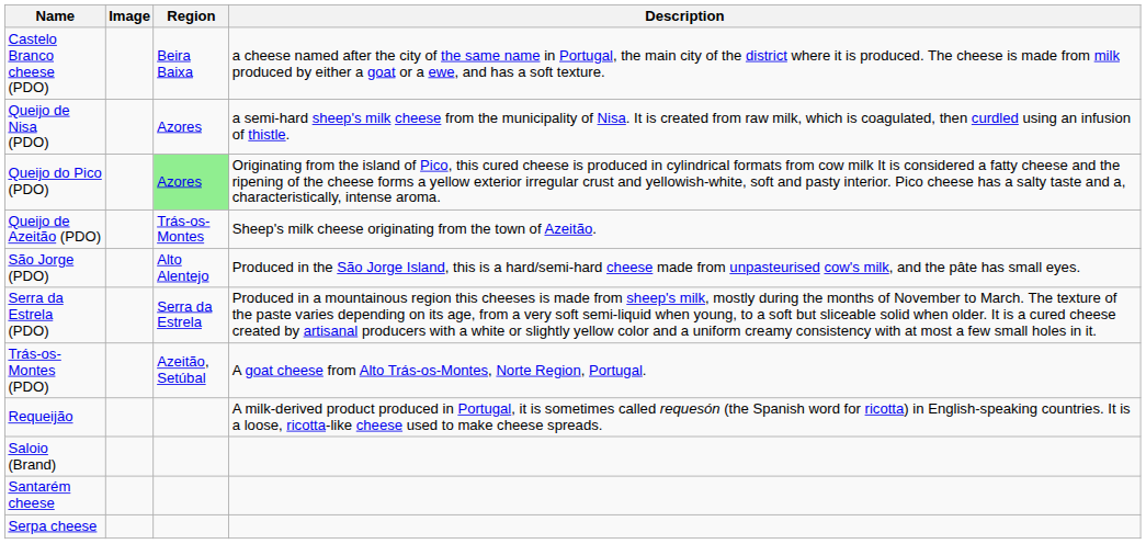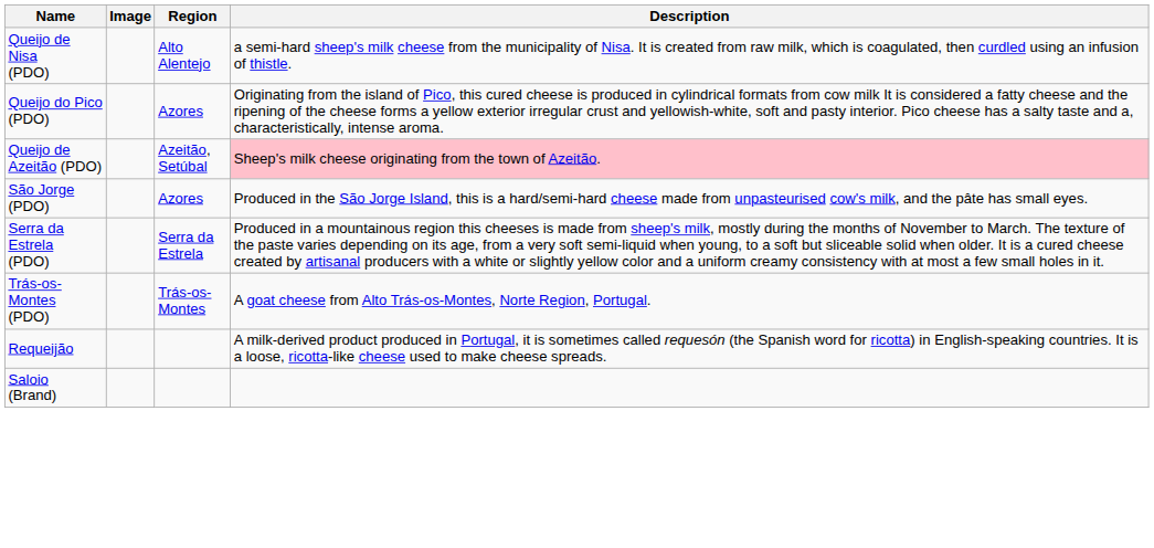- row: Castelo Branco cheese (PDO) | Beira Baixa | a cheese named after the city of the same name in Portugal, the main city of the district where it is produced. The cheese is made from milk produced by either a goat or a ewe, and has a soft texture.
Queijo de Nisa (PDO) | Region: Azores -> Alto Alentejo
Queijo do Pico (PDO) | Region: lightgreen background -> no background
Queijo de Azeitão (PDO) | Region: Trás-os-Montes -> Azeitão, Setúbal
Queijo de Azeitão (PDO) | Description: no background -> pink background
São Jorge (PDO) | Region: Alto Alentejo -> Azores
Trás-os-Montes (PDO) | Region: Azeitão, Setúbal -> Trás-os-Montes
- row: Santarém cheese
- row: Serpa cheese
